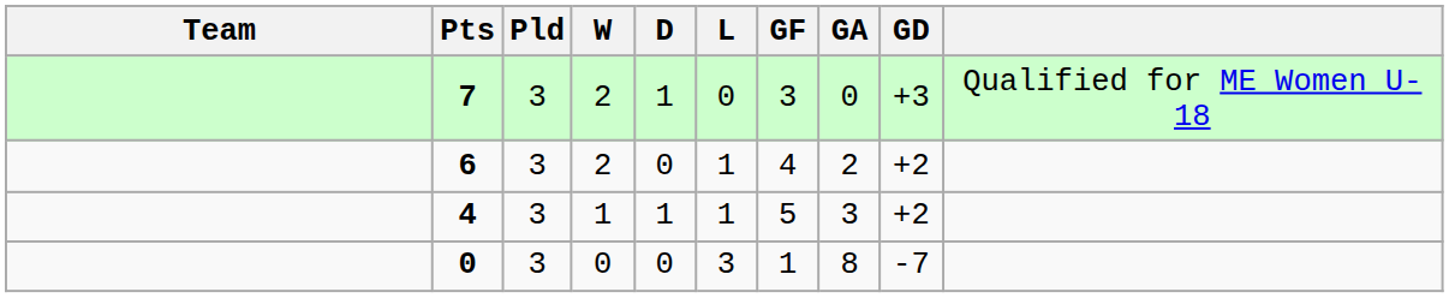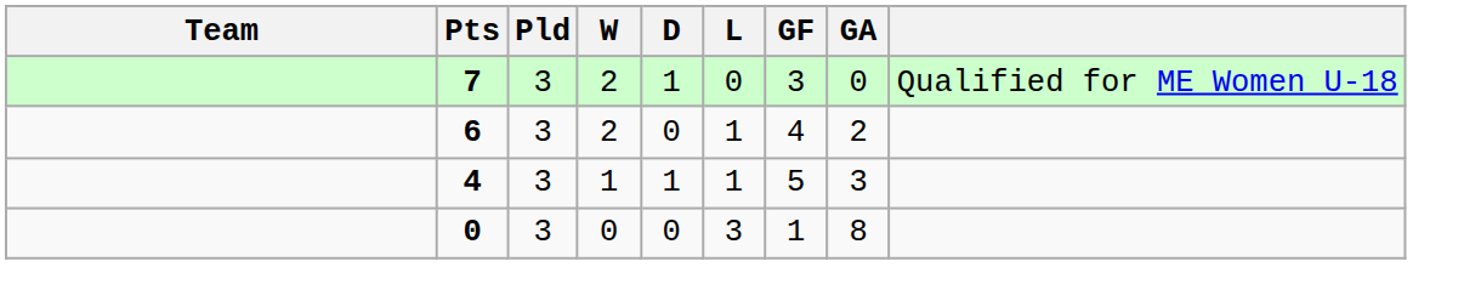- column: GD | +3 | +2 | +2 | -7
